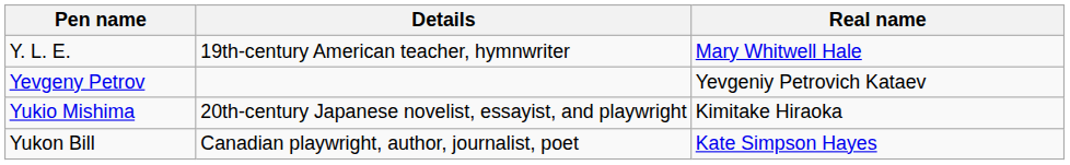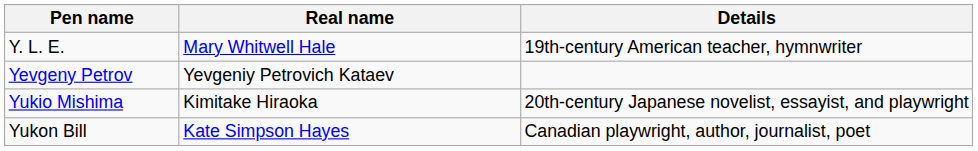columns swapped: Real name <-> Details
